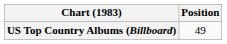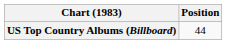US Top Country Albums (Billboard) | Position: 49 -> 44
